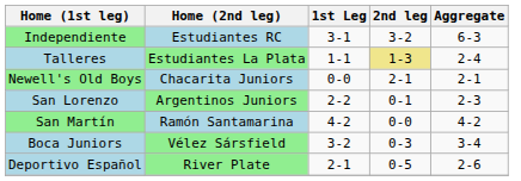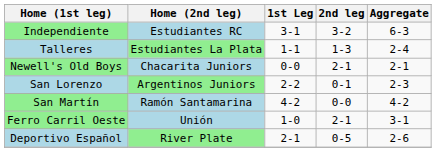Talleres | 2nd leg: khaki background -> no background
- row: Boca Juniors | Vélez Sársfield | 3-2 | 0-3 | 3-4
+ row: Ferro Carril Oeste | Unión | 1-0 | 2-1 | 3-1
